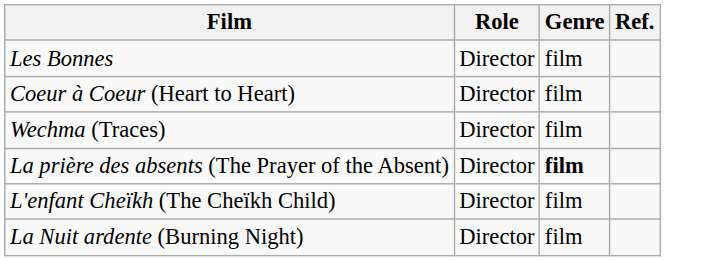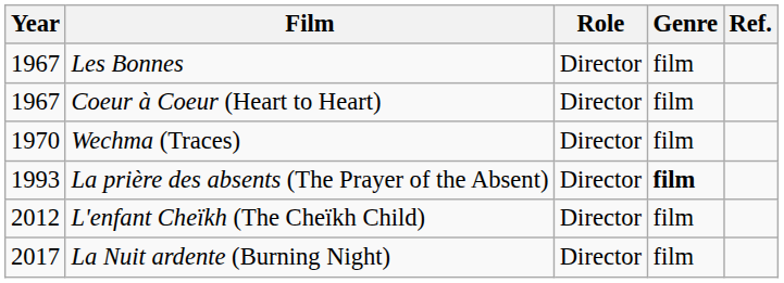+ column: Year | 1967 | 1967 | 1970 | 1993 | 2012 | 2017
